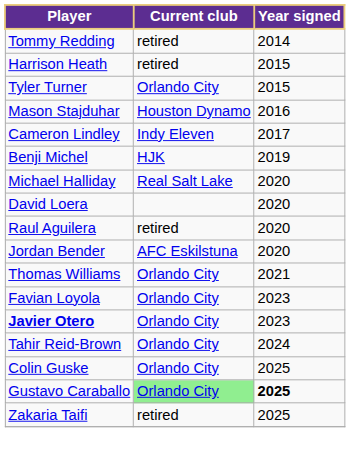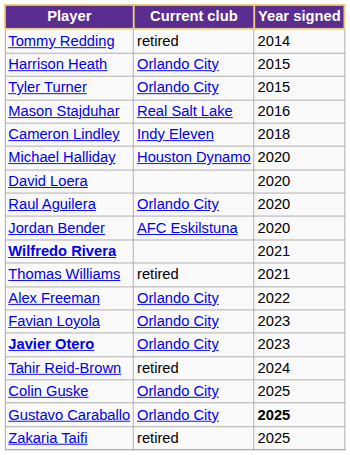Harrison Heath | Current club: retired -> Orlando City
Mason Stajduhar | Current club: Houston Dynamo -> Real Salt Lake
Cameron Lindley | Year signed: 2017 -> 2018
- row: Benji Michel | HJK | 2019
Michael Halliday | Current club: Real Salt Lake -> Houston Dynamo
Raul Aguilera | Current club: retired -> Orlando City
+ row: Wilfredo Rivera | 2021
Thomas Williams | Current club: Orlando City -> retired
+ row: Alex Freeman | Orlando City | 2022
Tahir Reid-Brown | Current club: Orlando City -> retired
Gustavo Caraballo | Current club: lightgreen background -> no background
